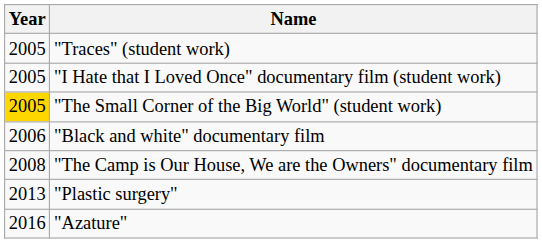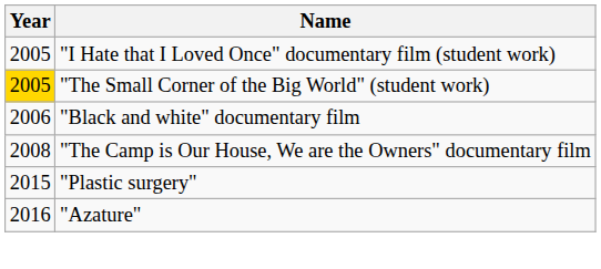- row: 2005 | "Traces" (student work)
"Plastic surgery" | Year: 2013 -> 2015
